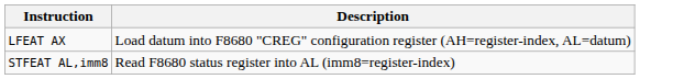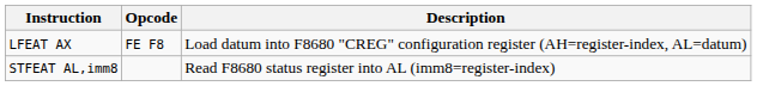+ column: Opcode | FE F8
